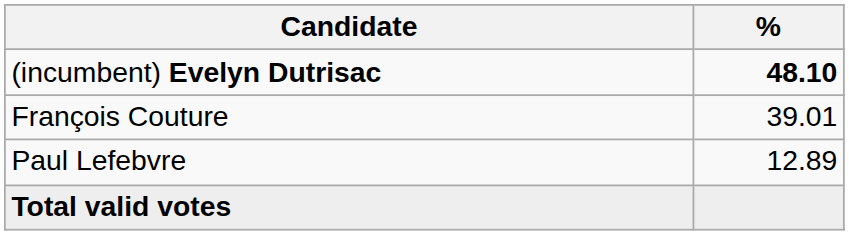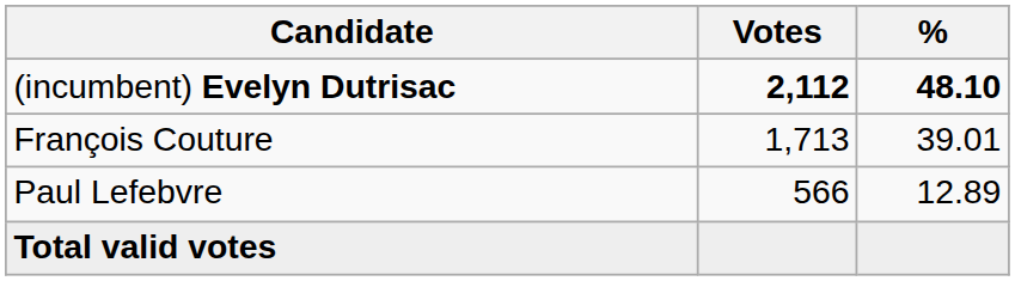+ column: Votes | 2,112 | 1,713 | 566
